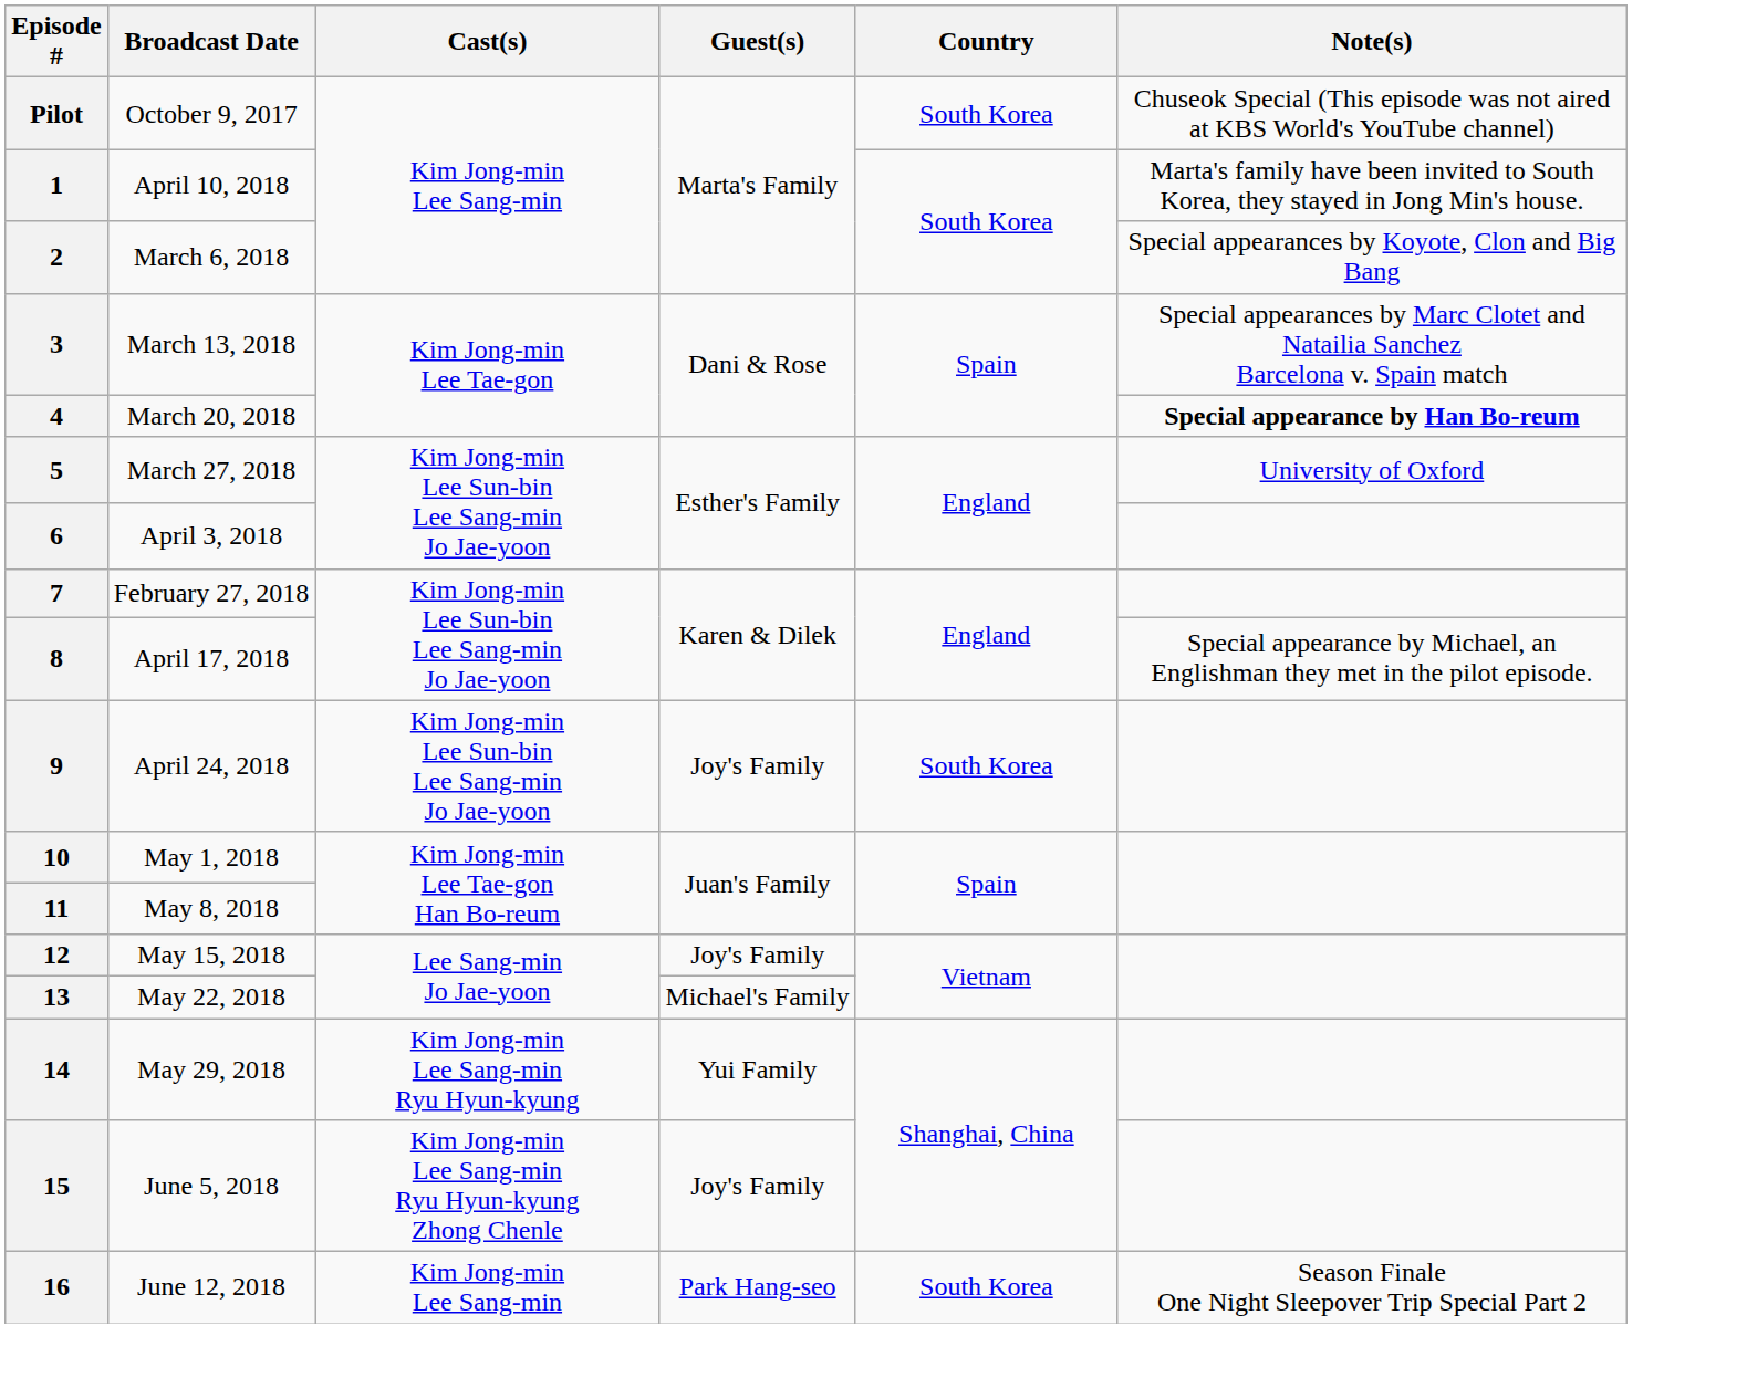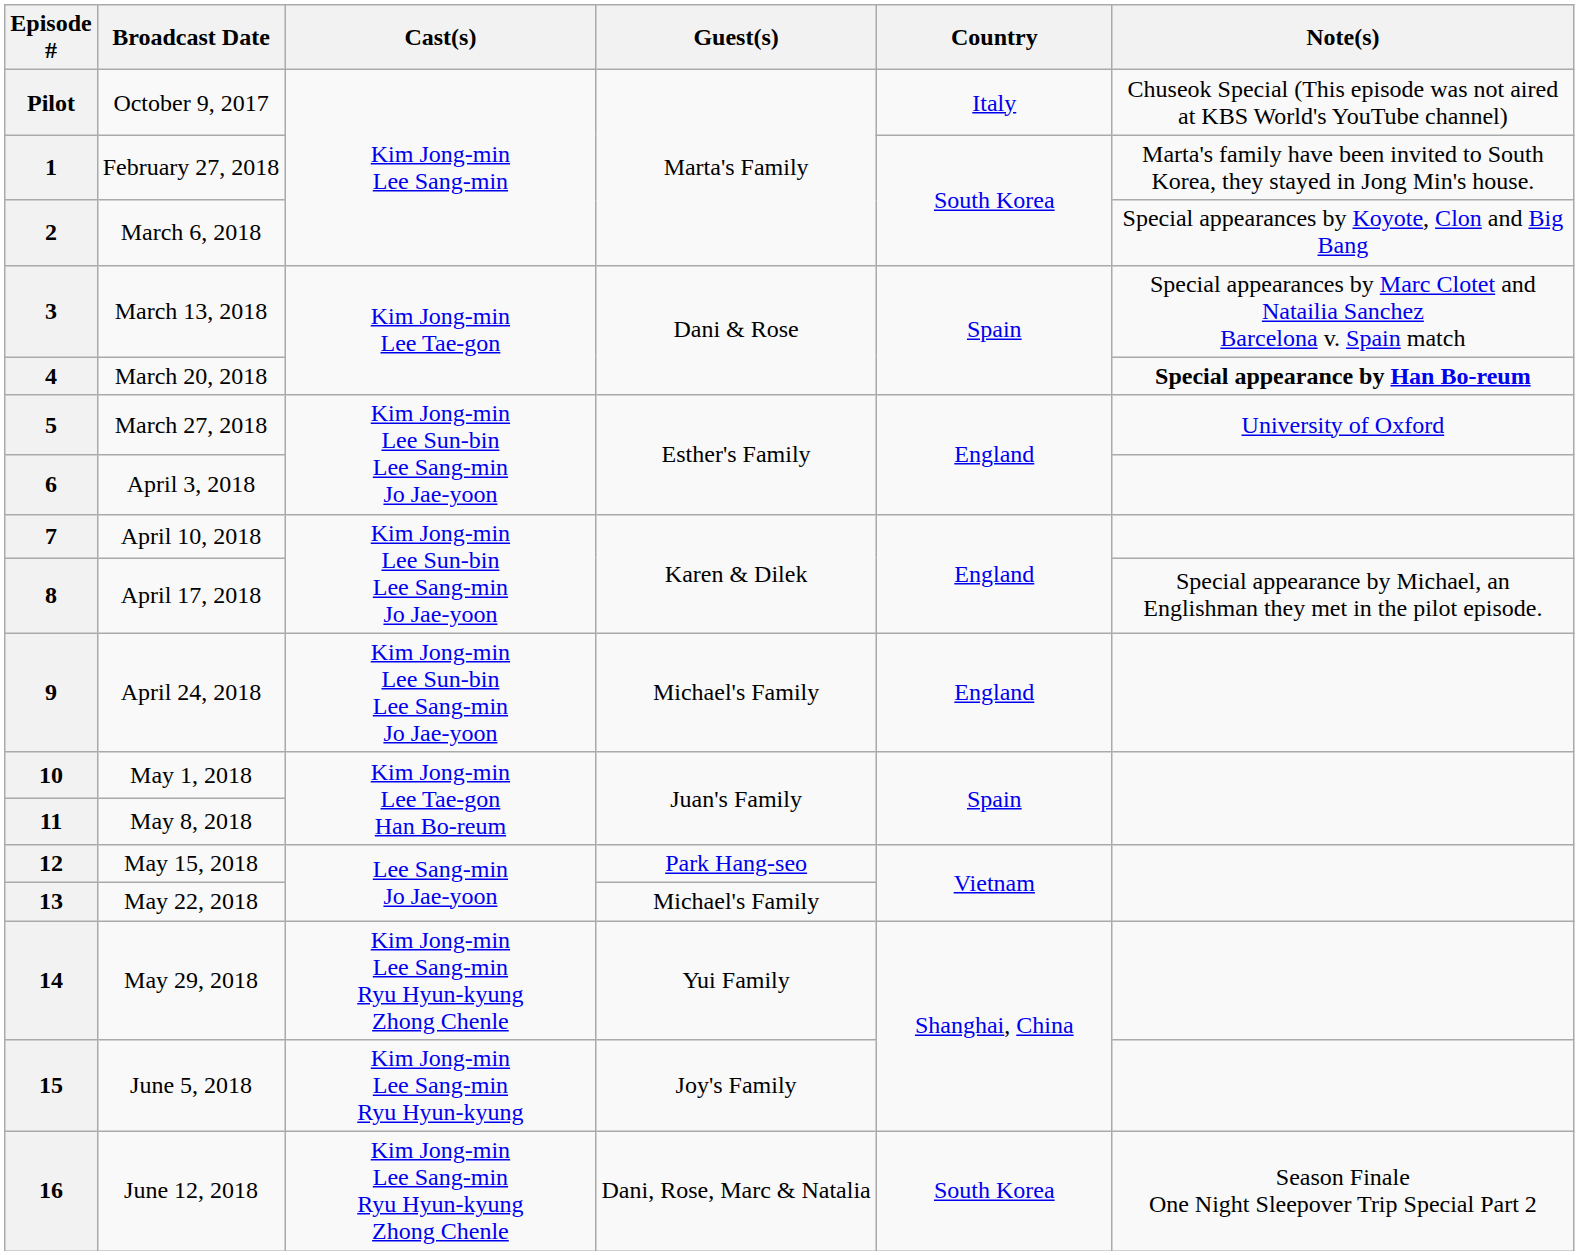Pilot | Country: South Korea -> Italy
1 | Broadcast Date: April 10, 2018 -> February 27, 2018
7 | Broadcast Date: February 27, 2018 -> April 10, 2018
9 | Guest(s): Joy's Family -> Michael's Family
9 | Country: South Korea -> England
12 | Guest(s): Joy's Family -> Park Hang-seo
14 | Cast(s): Kim Jong-min Lee Sang-min Ryu Hyun-kyung -> Kim Jong-min Lee Sang-min Ryu Hyun-kyung Zhong Chenle
15 | Cast(s): Kim Jong-min Lee Sang-min Ryu Hyun-kyung Zhong Chenle -> Kim Jong-min Lee Sang-min Ryu Hyun-kyung
16 | Cast(s): Kim Jong-min Lee Sang-min -> Kim Jong-min Lee Sang-min Ryu Hyun-kyung Zhong Chenle
16 | Guest(s): Park Hang-seo -> Dani, Rose, Marc & Natalia
